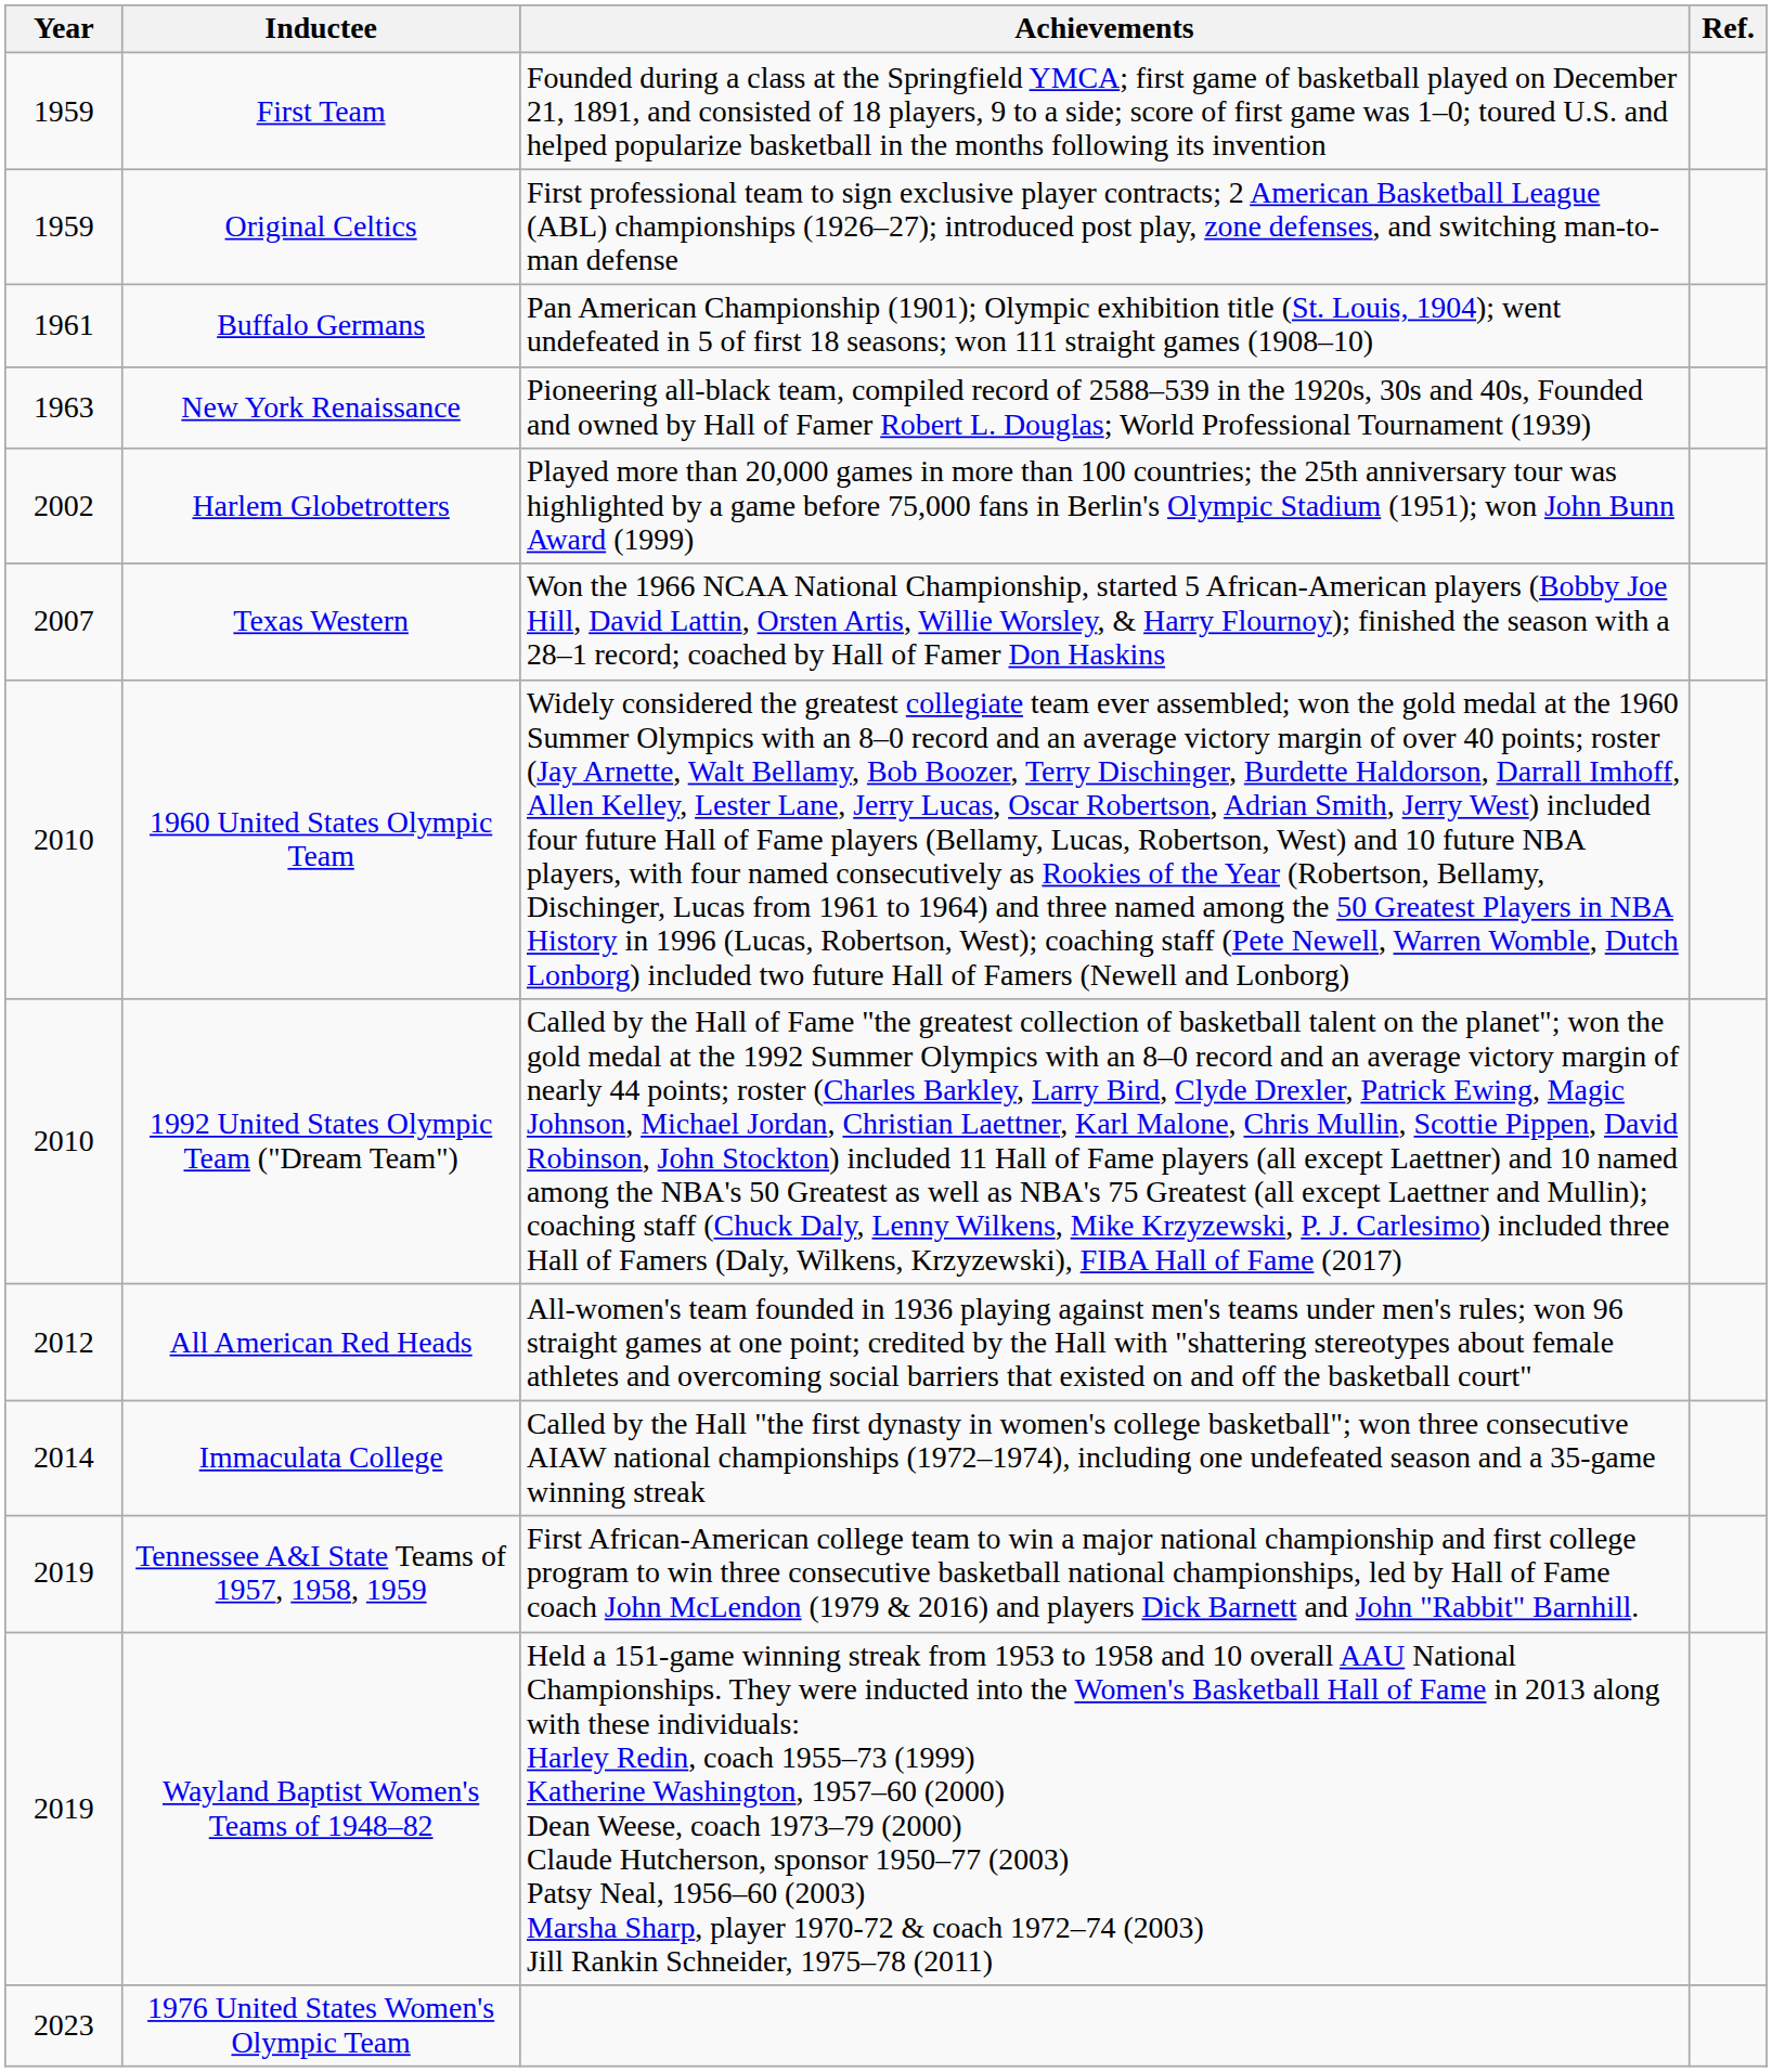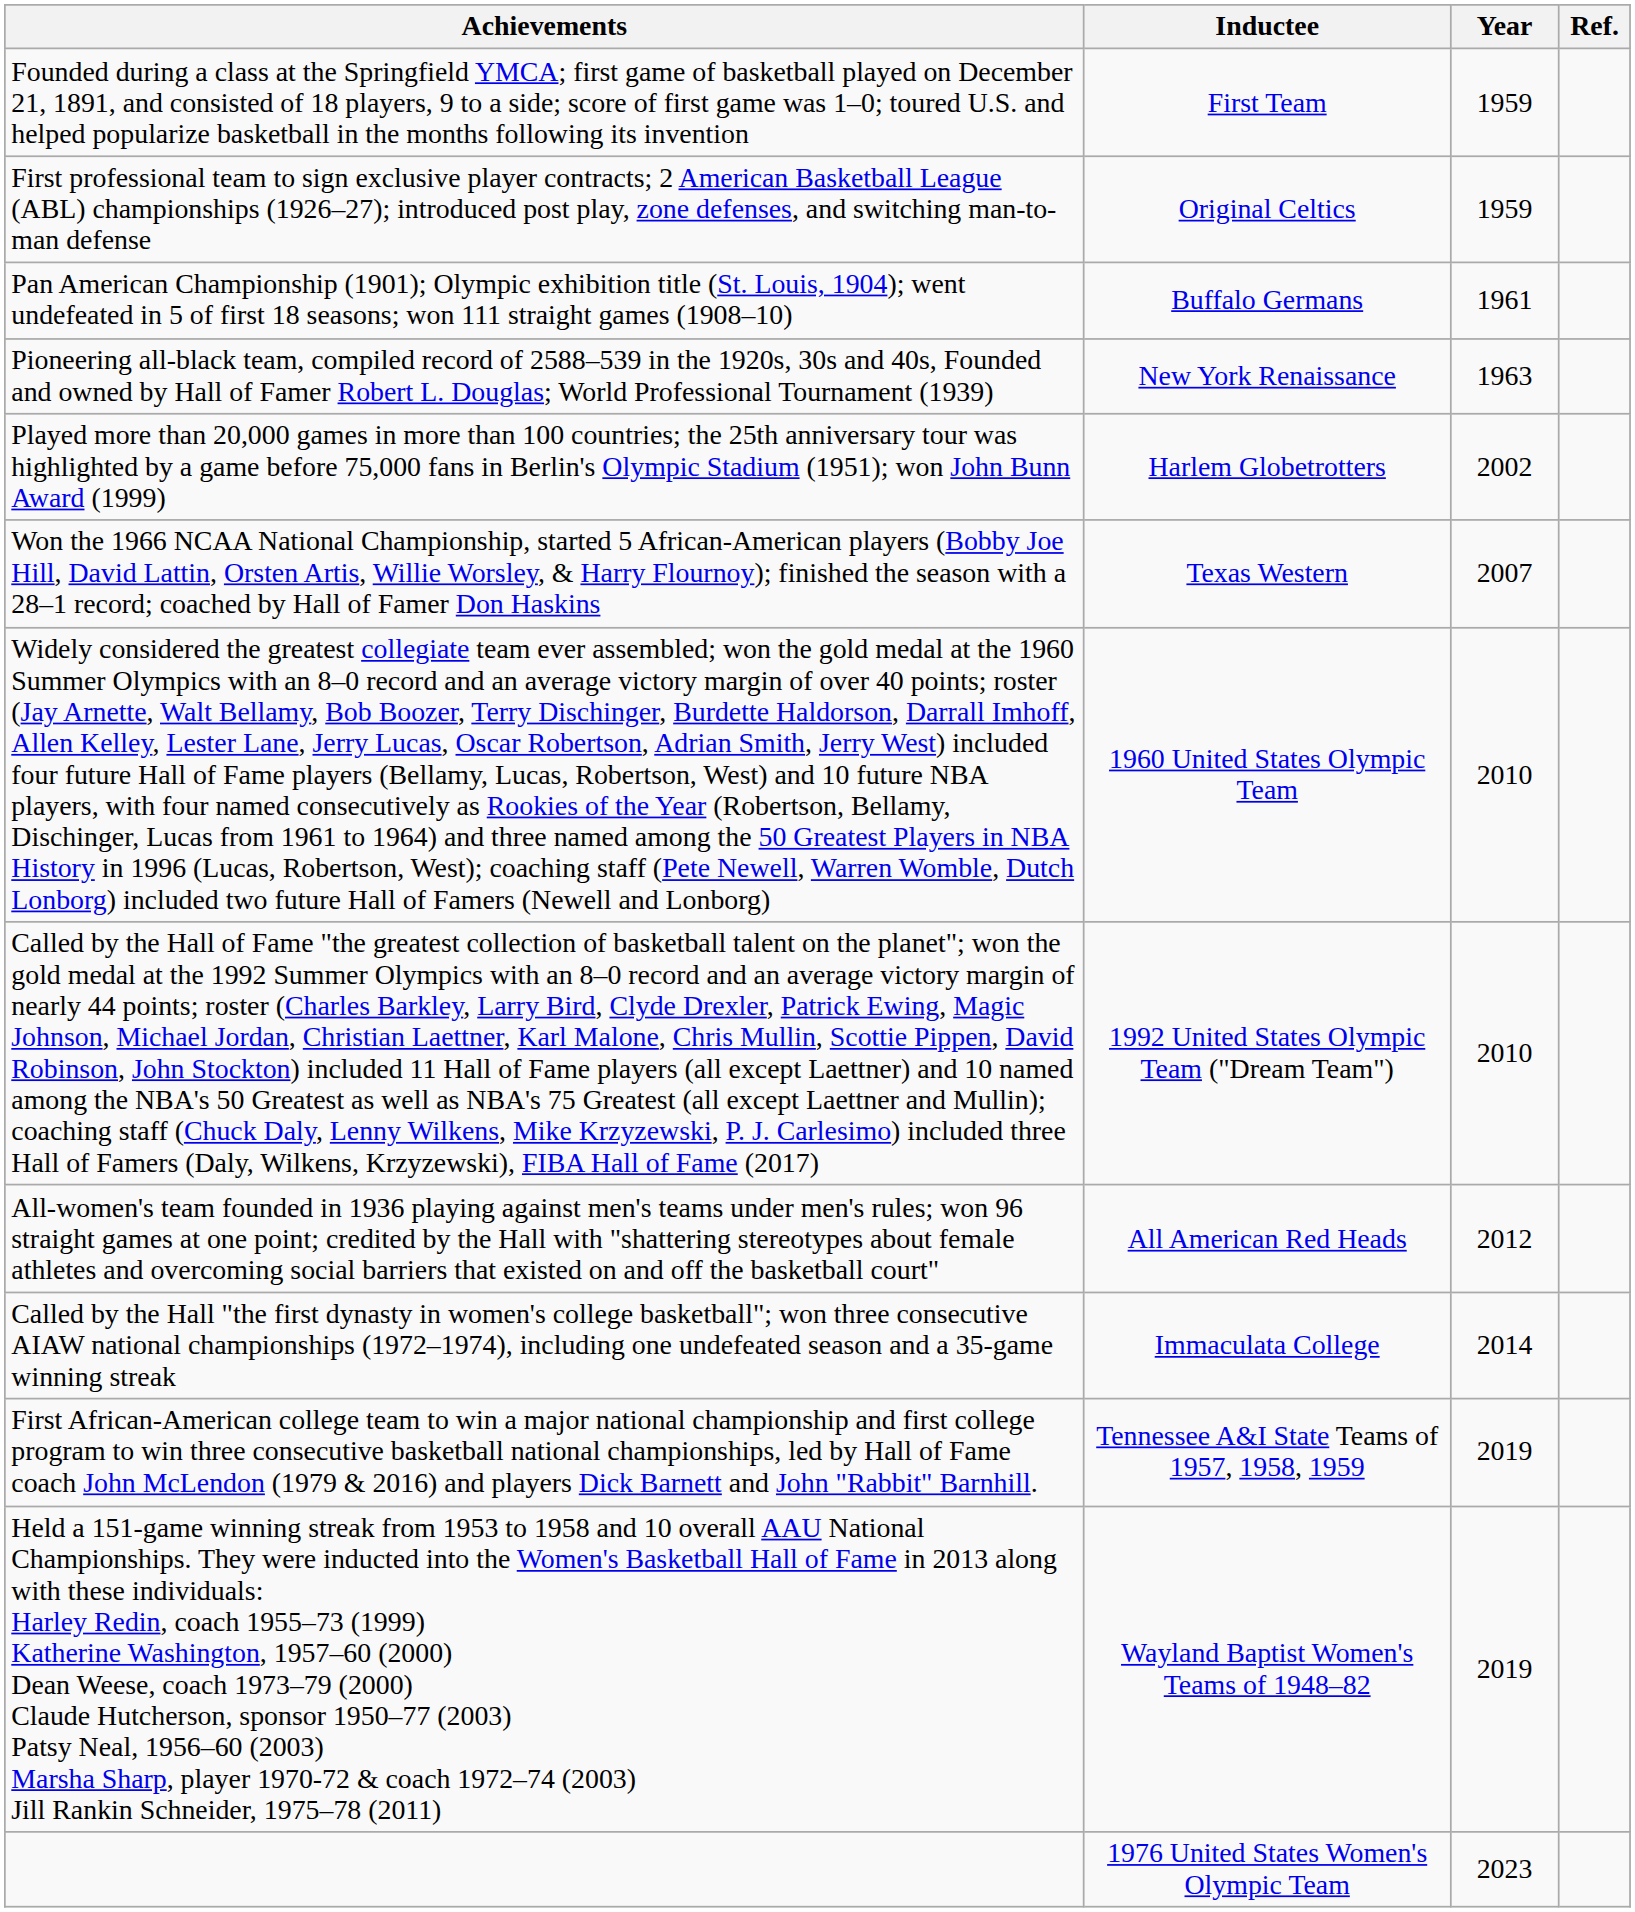columns swapped: Year <-> Achievements
